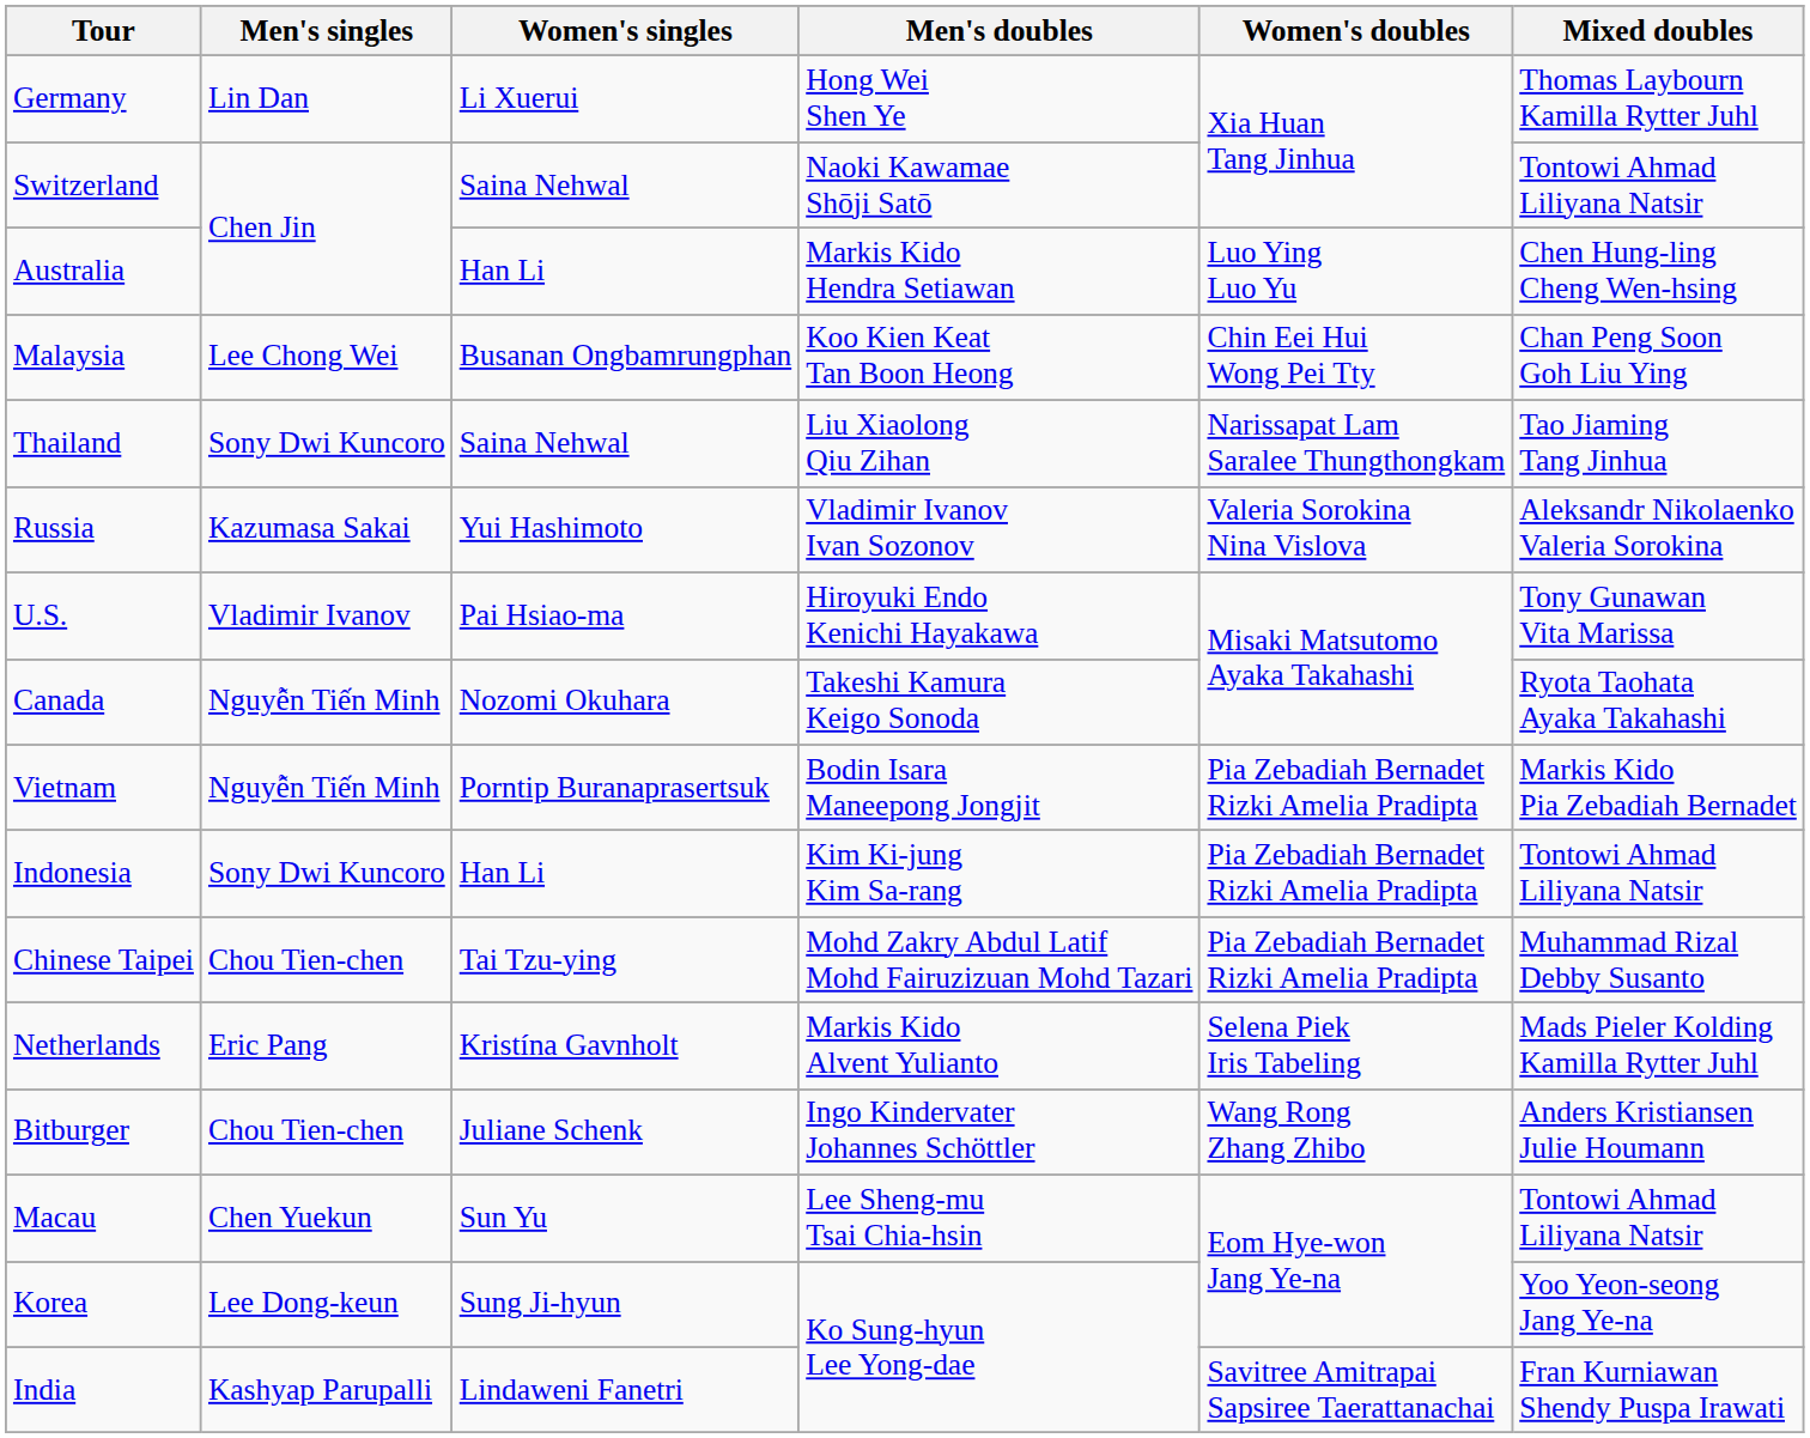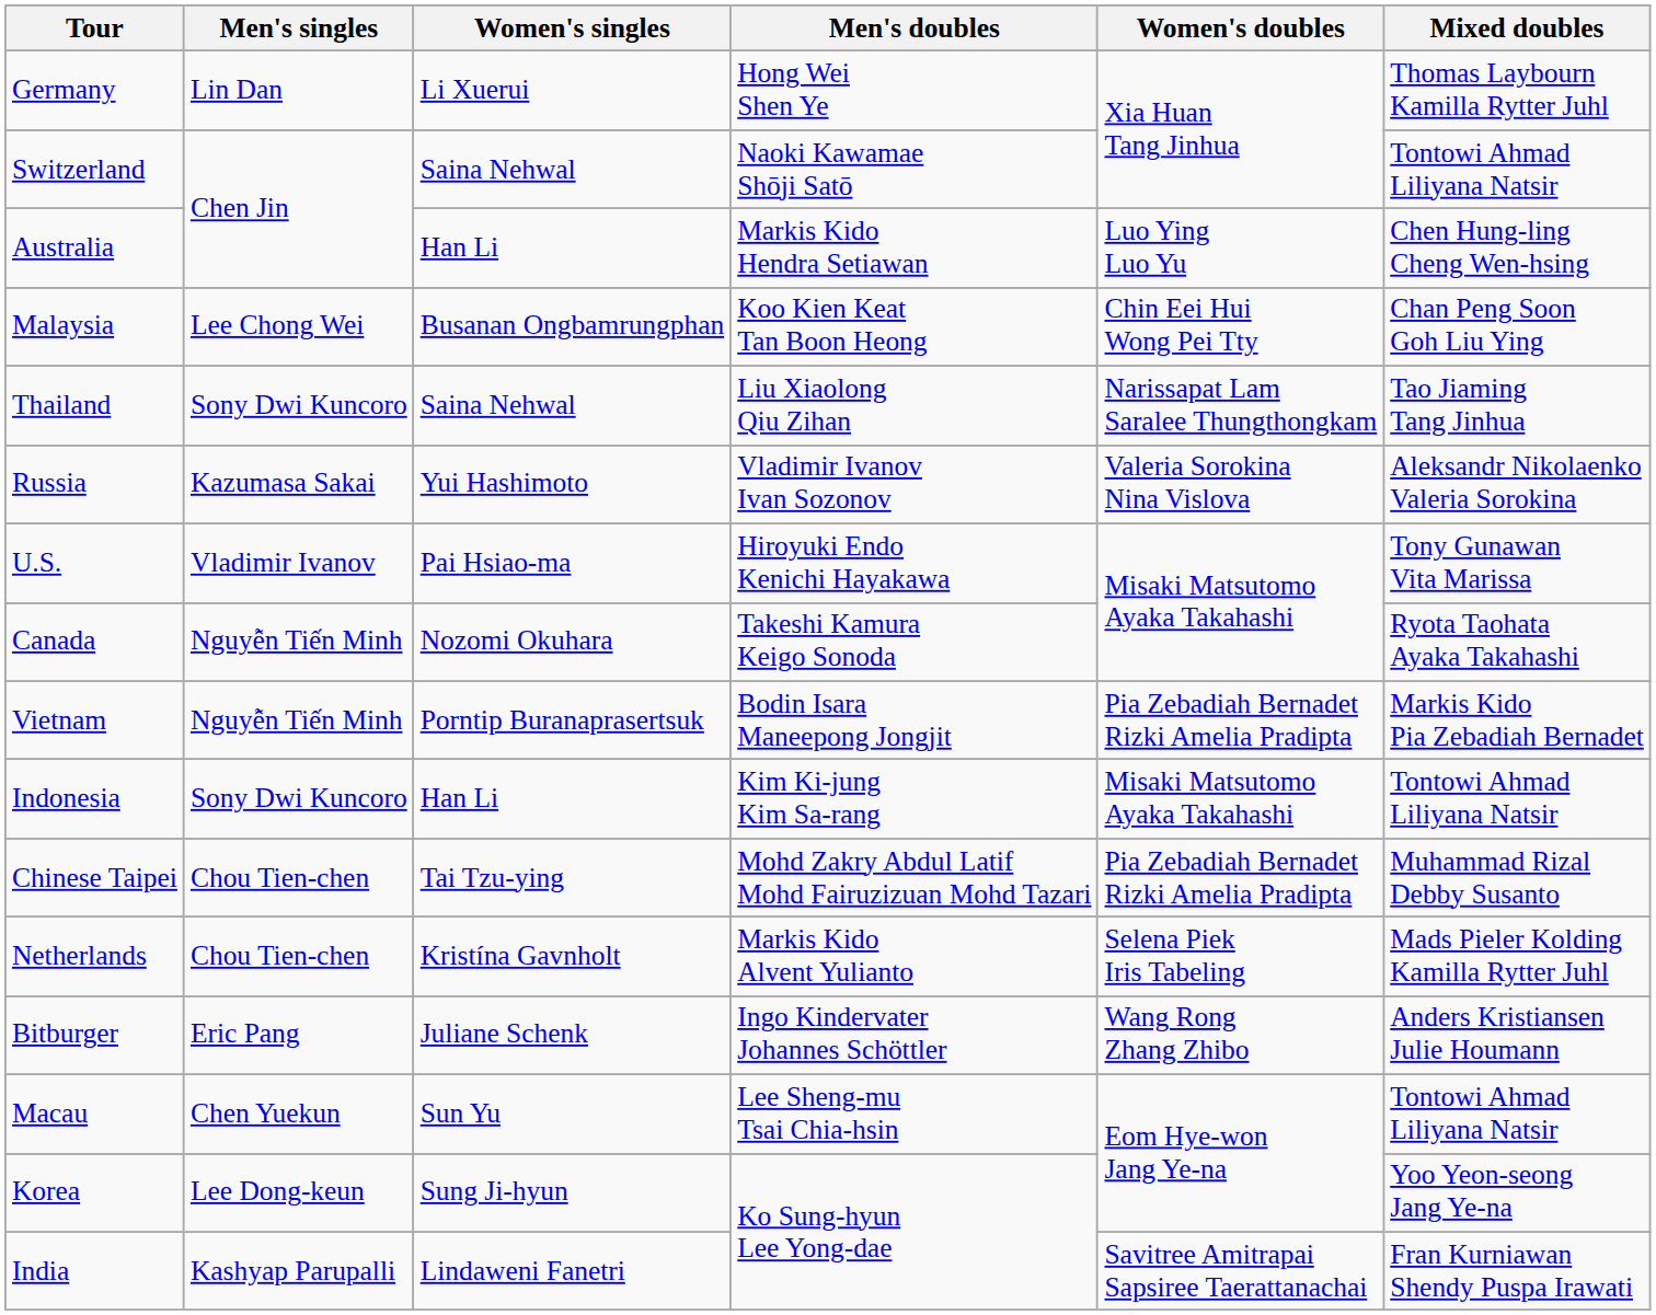Indonesia | Women's doubles: Pia Zebadiah Bernadet Rizki Amelia Pradipta -> Misaki Matsutomo Ayaka Takahashi
Netherlands | Men's singles: Eric Pang -> Chou Tien-chen
Bitburger | Men's singles: Chou Tien-chen -> Eric Pang
